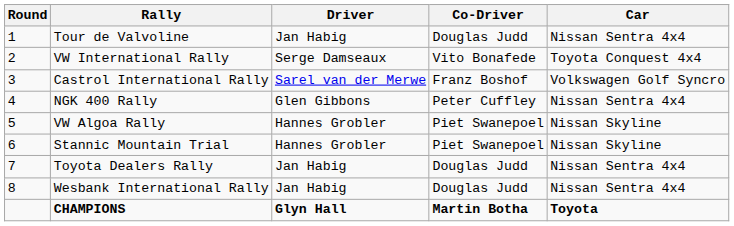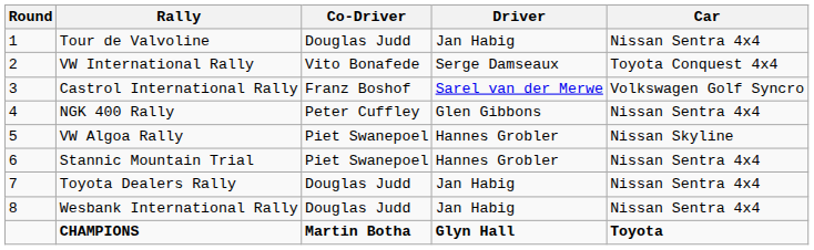columns swapped: Driver <-> Co-Driver
Stannic Mountain Trial | Car: Nissan Skyline -> Nissan Sentra 4x4
